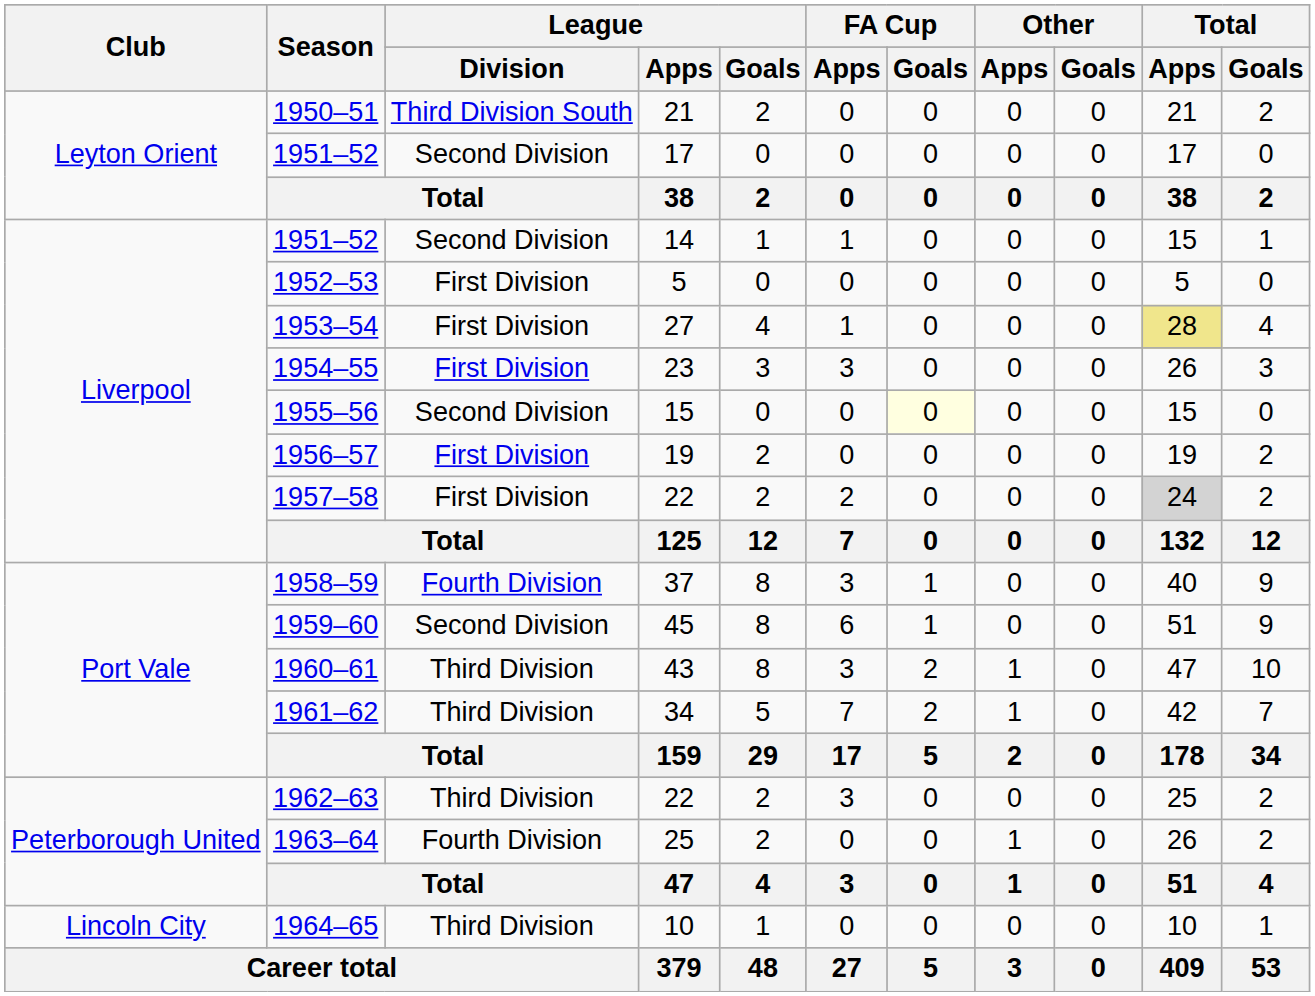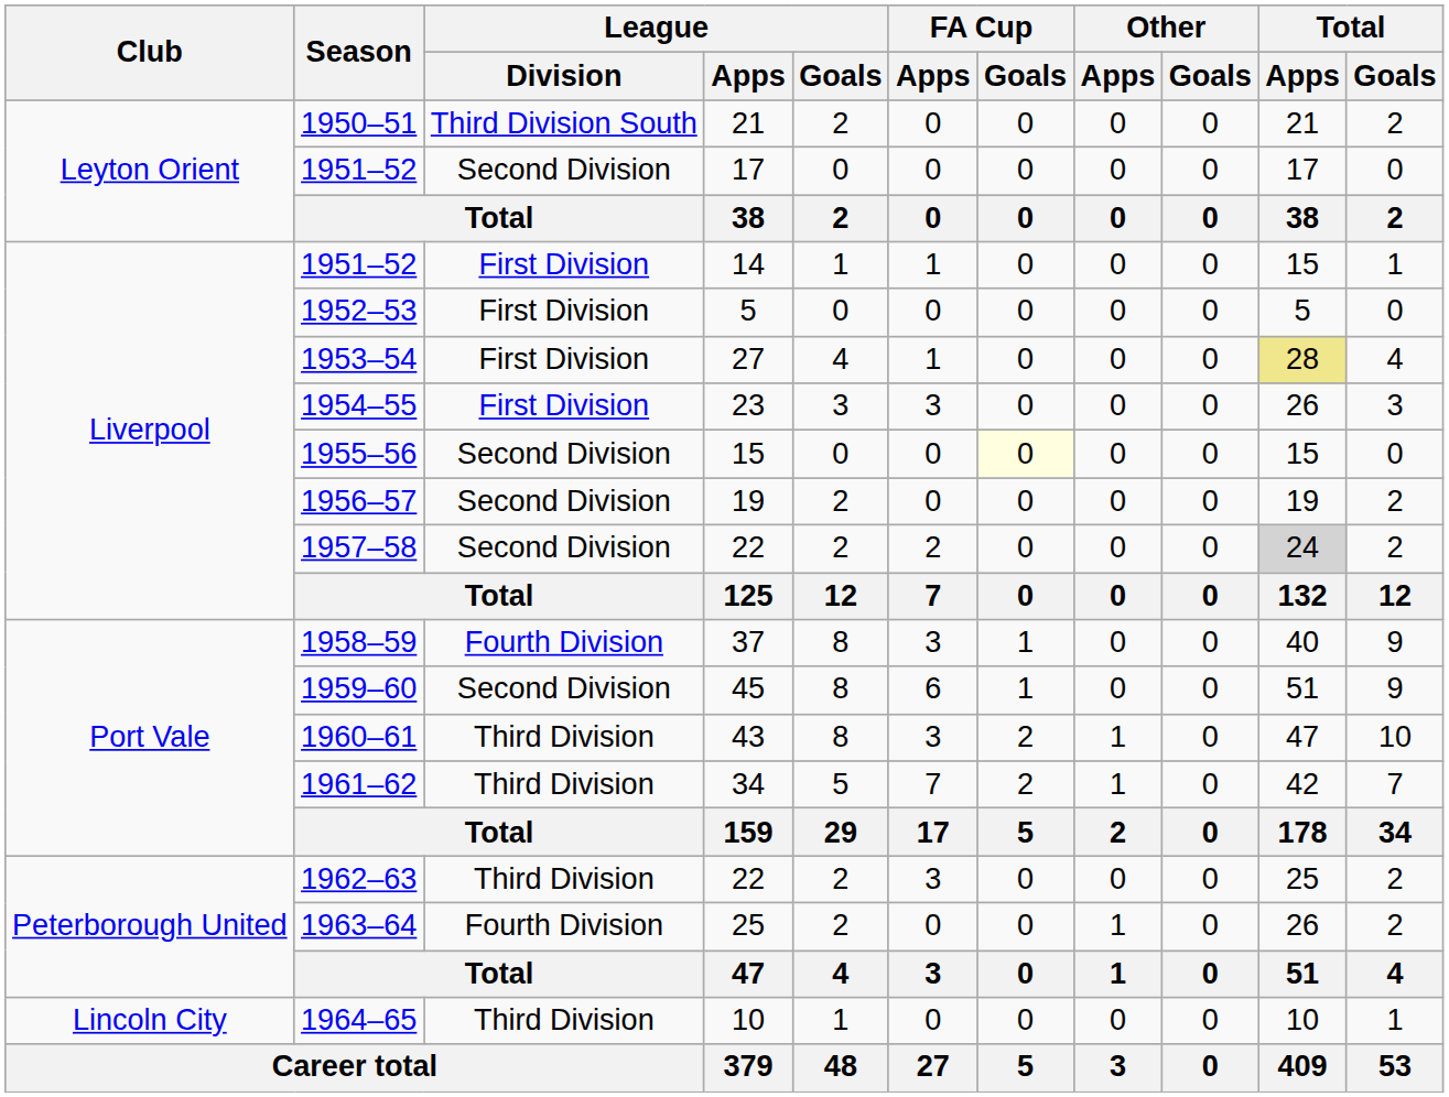1951–52 / 14 | League / Division: Second Division -> First Division
1956–57 | League / Division: First Division -> Second Division
1957–58 | League / Division: First Division -> Second Division
